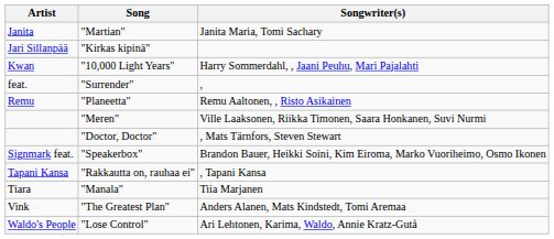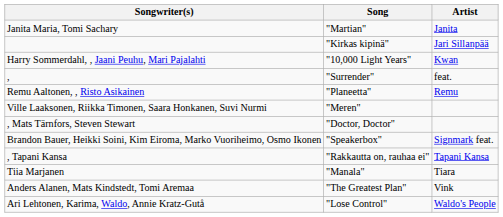columns swapped: Artist <-> Songwriter(s)
